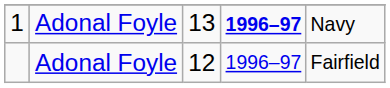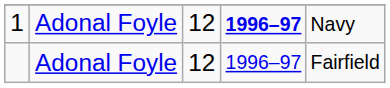1 | column 3: 13 -> 12
